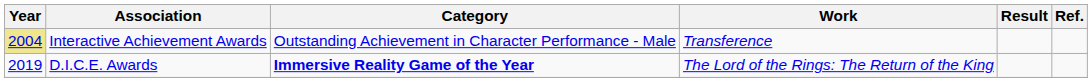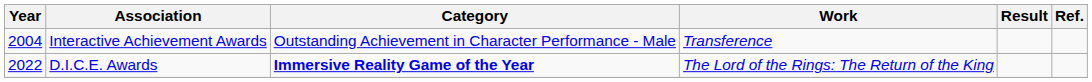Interactive Achievement Awards | Year: khaki background -> no background
D.I.C.E. Awards | Year: 2019 -> 2022
